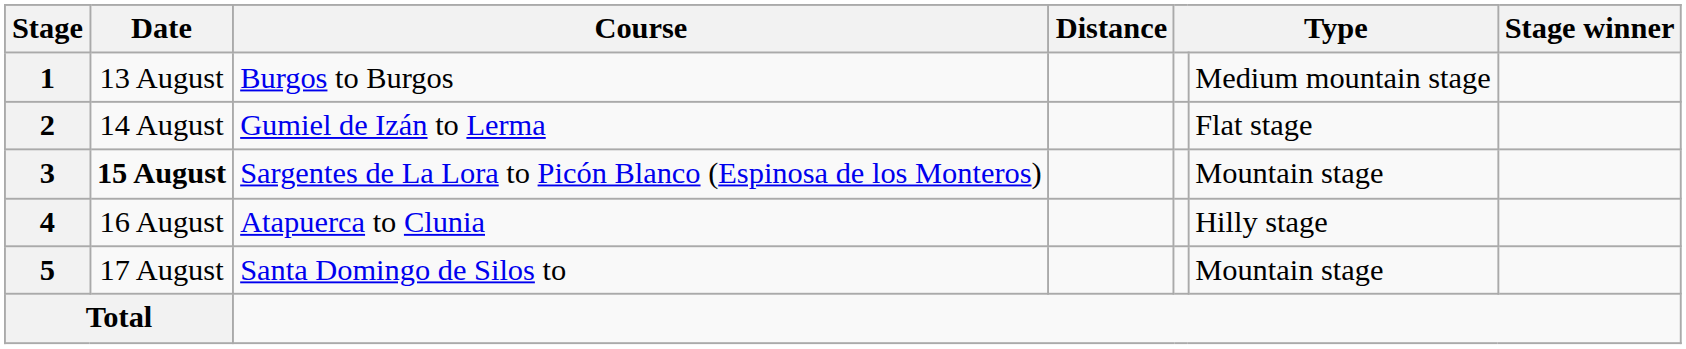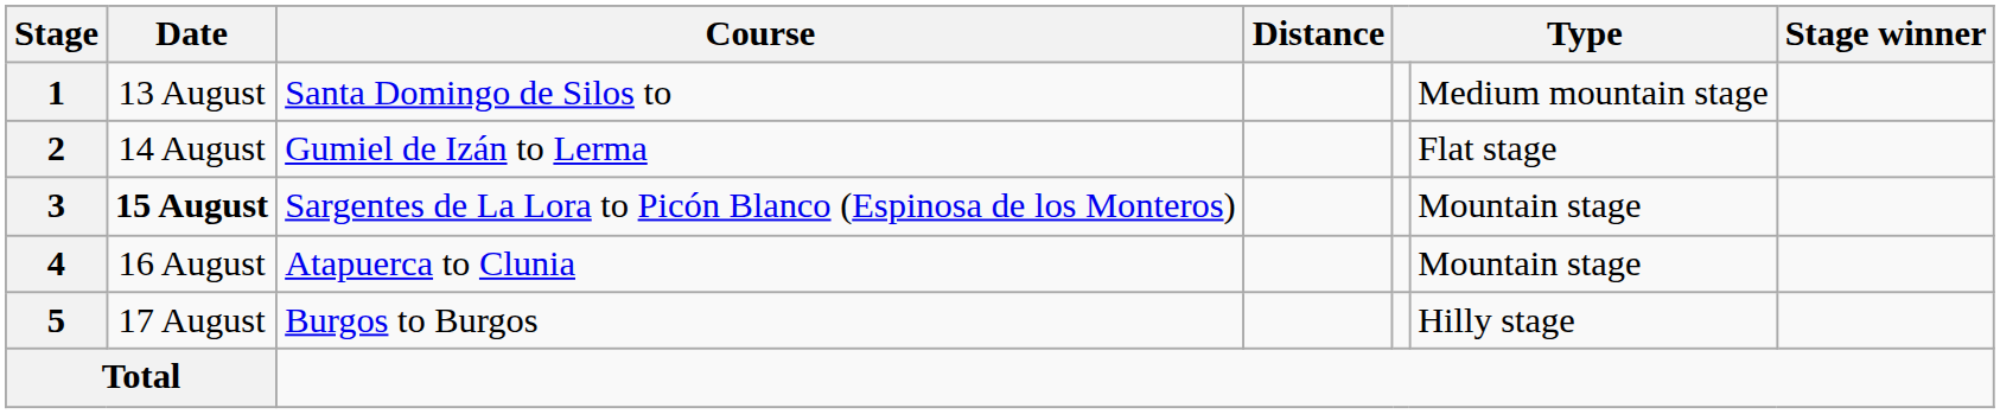1 | Course: Burgos to Burgos -> Santa Domingo de Silos to
4 | column 6: Hilly stage -> Mountain stage
5 | Course: Santa Domingo de Silos to -> Burgos to Burgos
5 | column 6: Mountain stage -> Hilly stage
